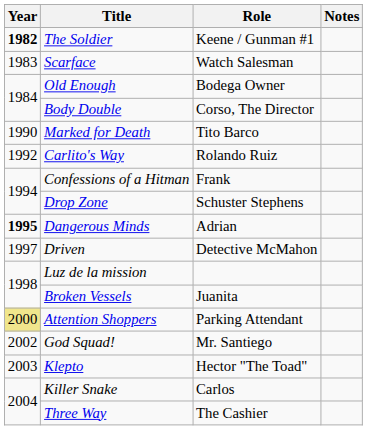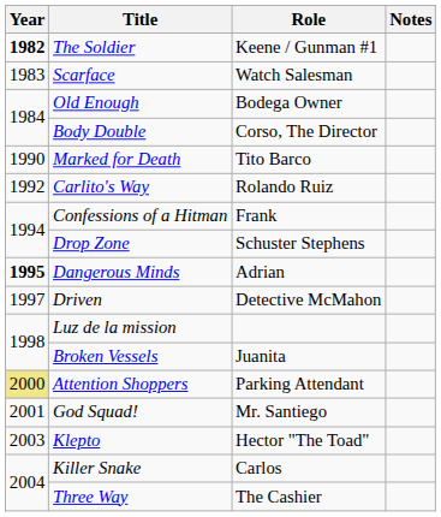God Squad! | Year: 2002 -> 2001
